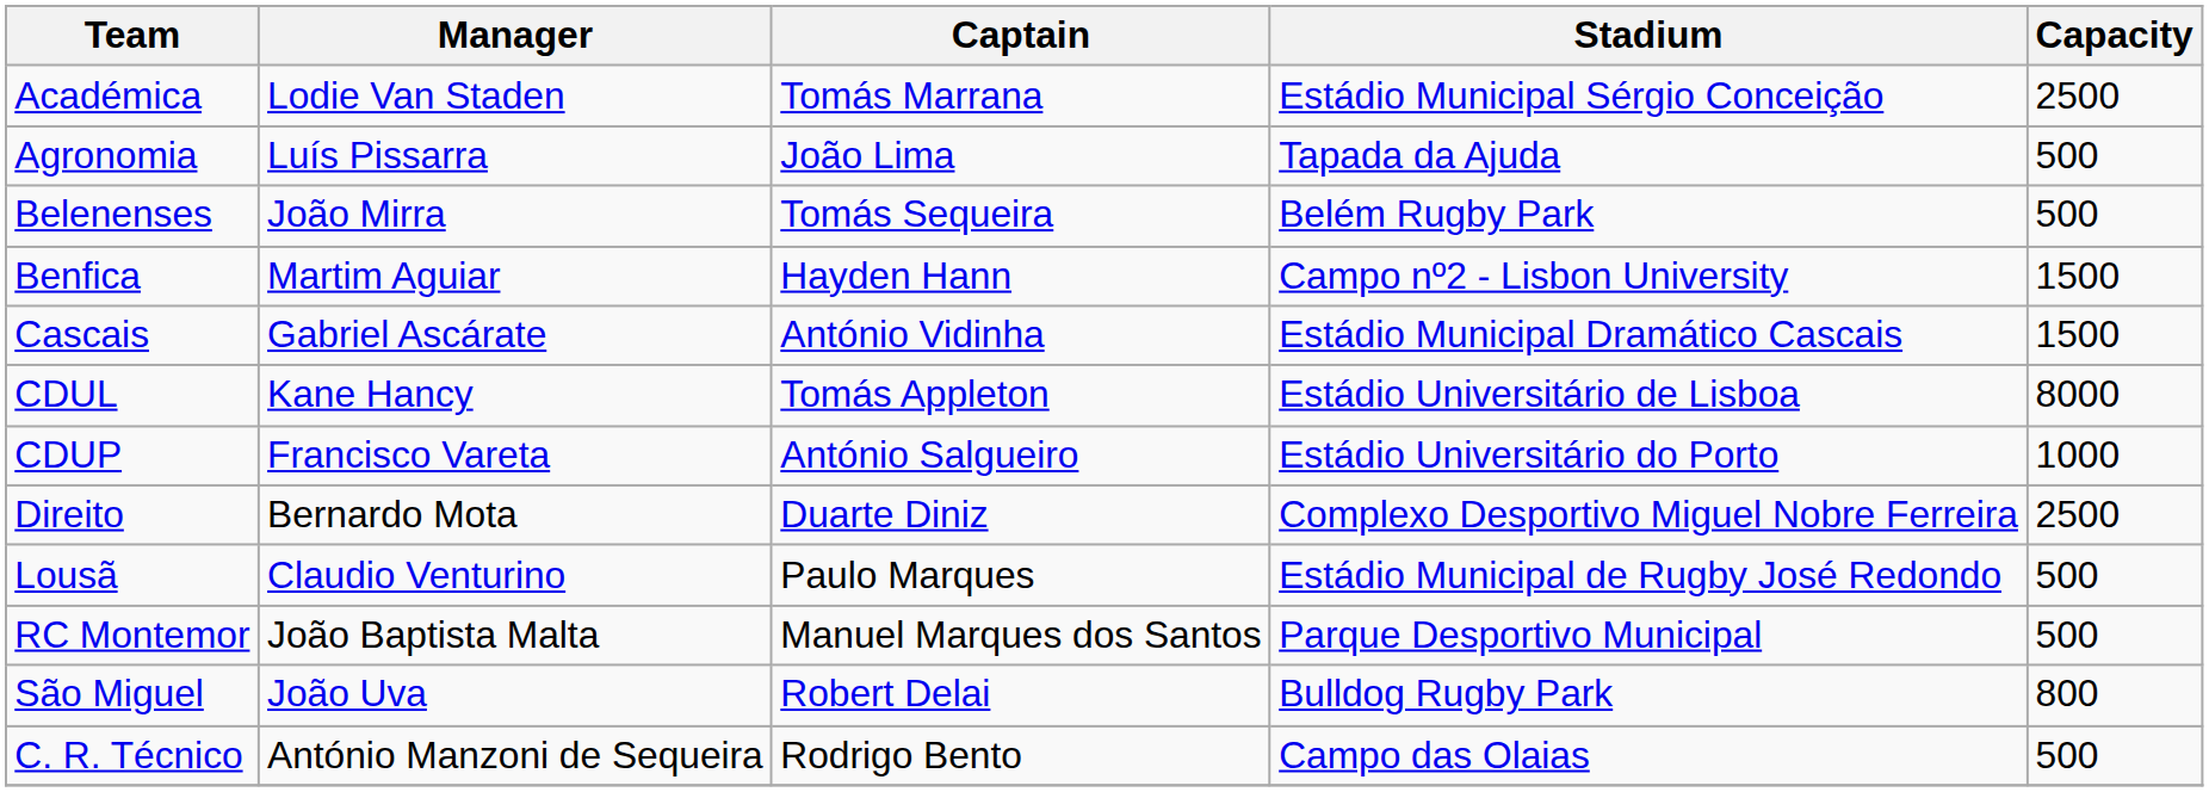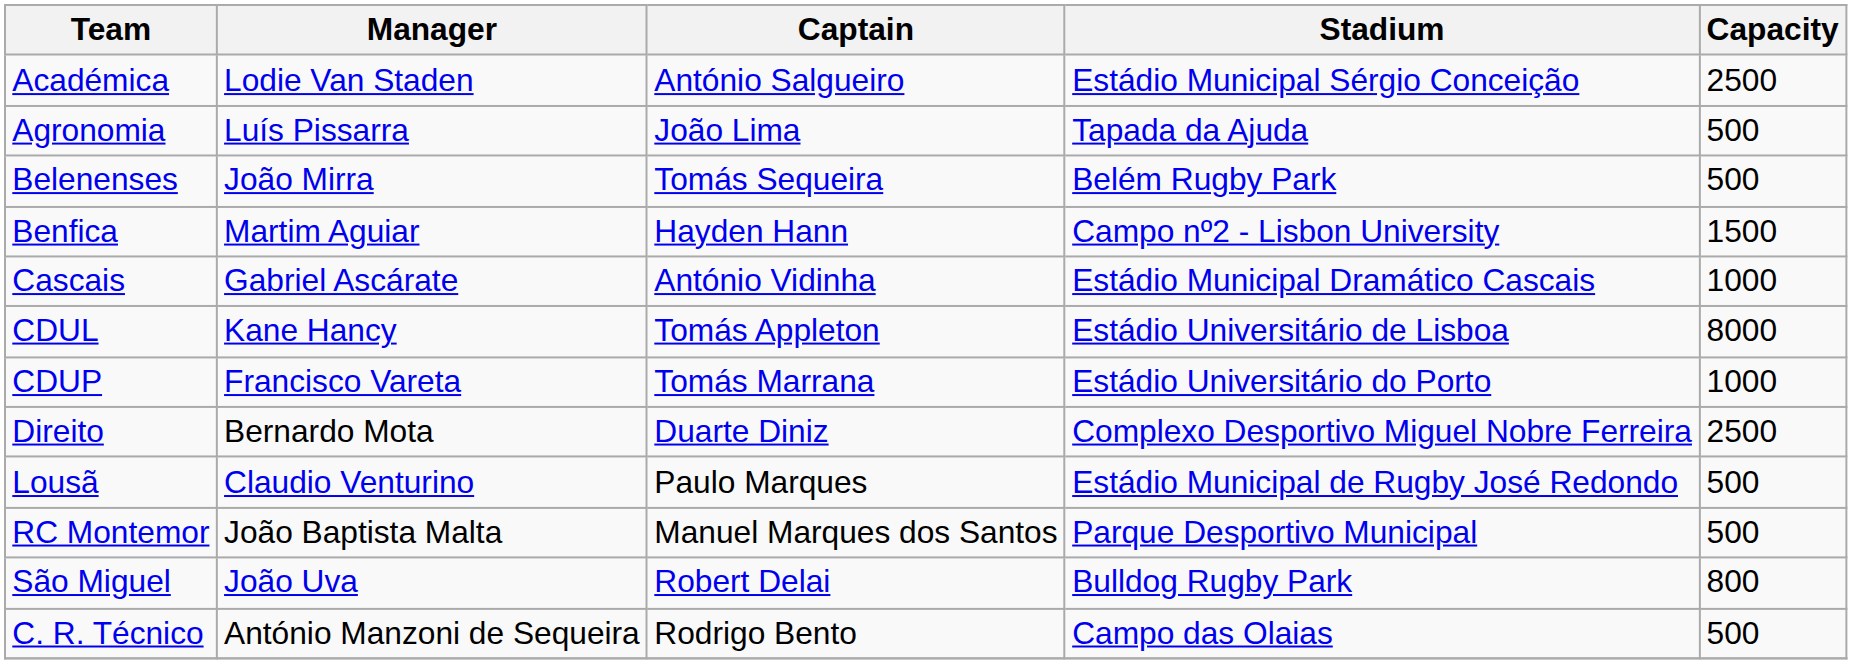Académica | Captain: Tomás Marrana -> António Salgueiro
Cascais | Capacity: 1500 -> 1000
CDUP | Captain: António Salgueiro -> Tomás Marrana
